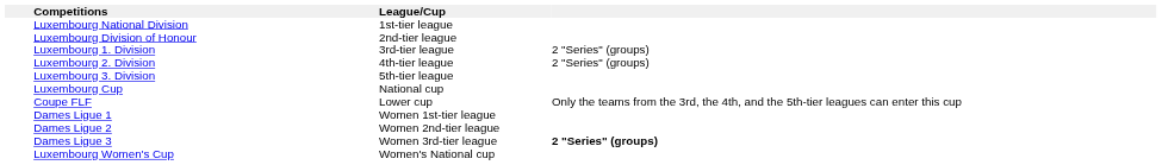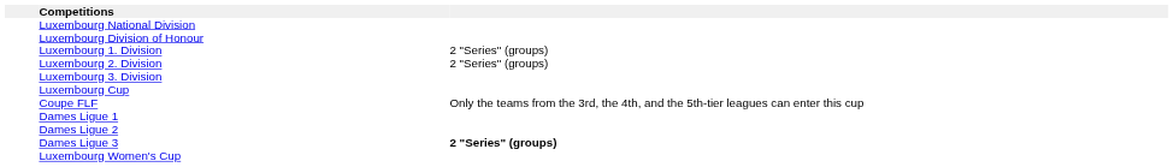- column: League/Cup | 1st-tier league | 2nd-tier league | 3rd-tier league | 4th-tier league | 5th-tier league | National cup | Lower cup | Women 1st-tier league | Women 2nd-tier league | Women 3rd-tier league | Women's National cup
